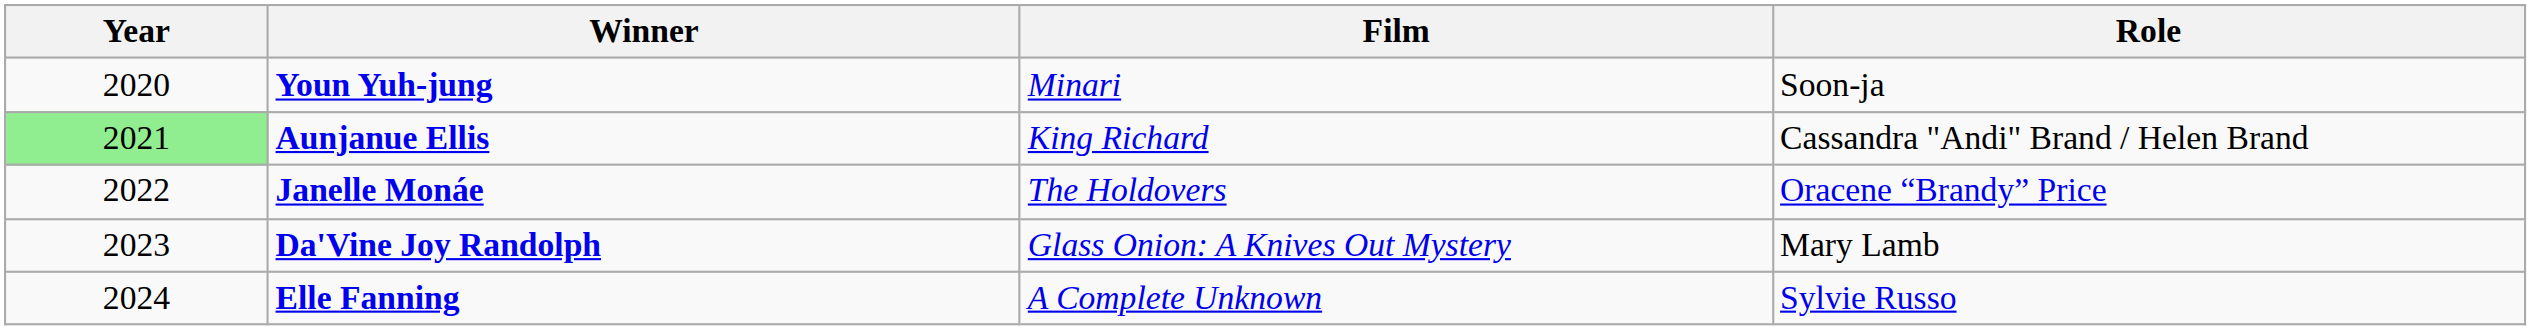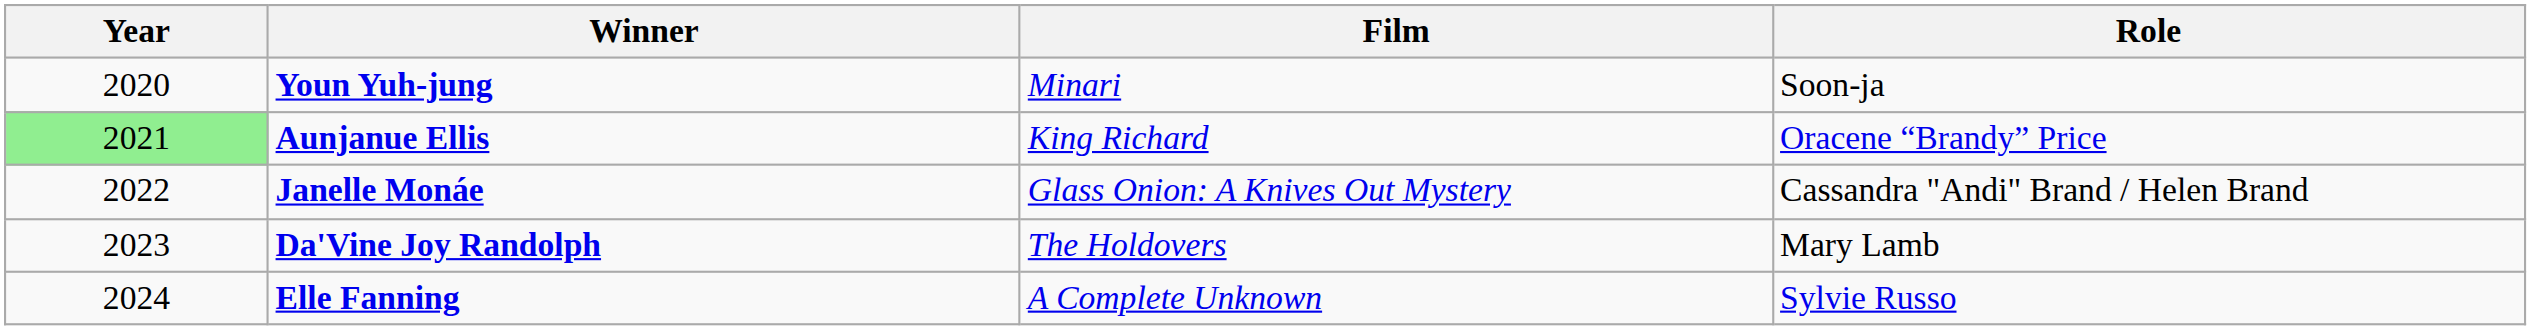Aunjanue Ellis | Role: Cassandra "Andi" Brand / Helen Brand -> Oracene “Brandy” Price
Janelle Monáe | Film: The Holdovers -> Glass Onion: A Knives Out Mystery
Janelle Monáe | Role: Oracene “Brandy” Price -> Cassandra "Andi" Brand / Helen Brand
Da'Vine Joy Randolph | Film: Glass Onion: A Knives Out Mystery -> The Holdovers
